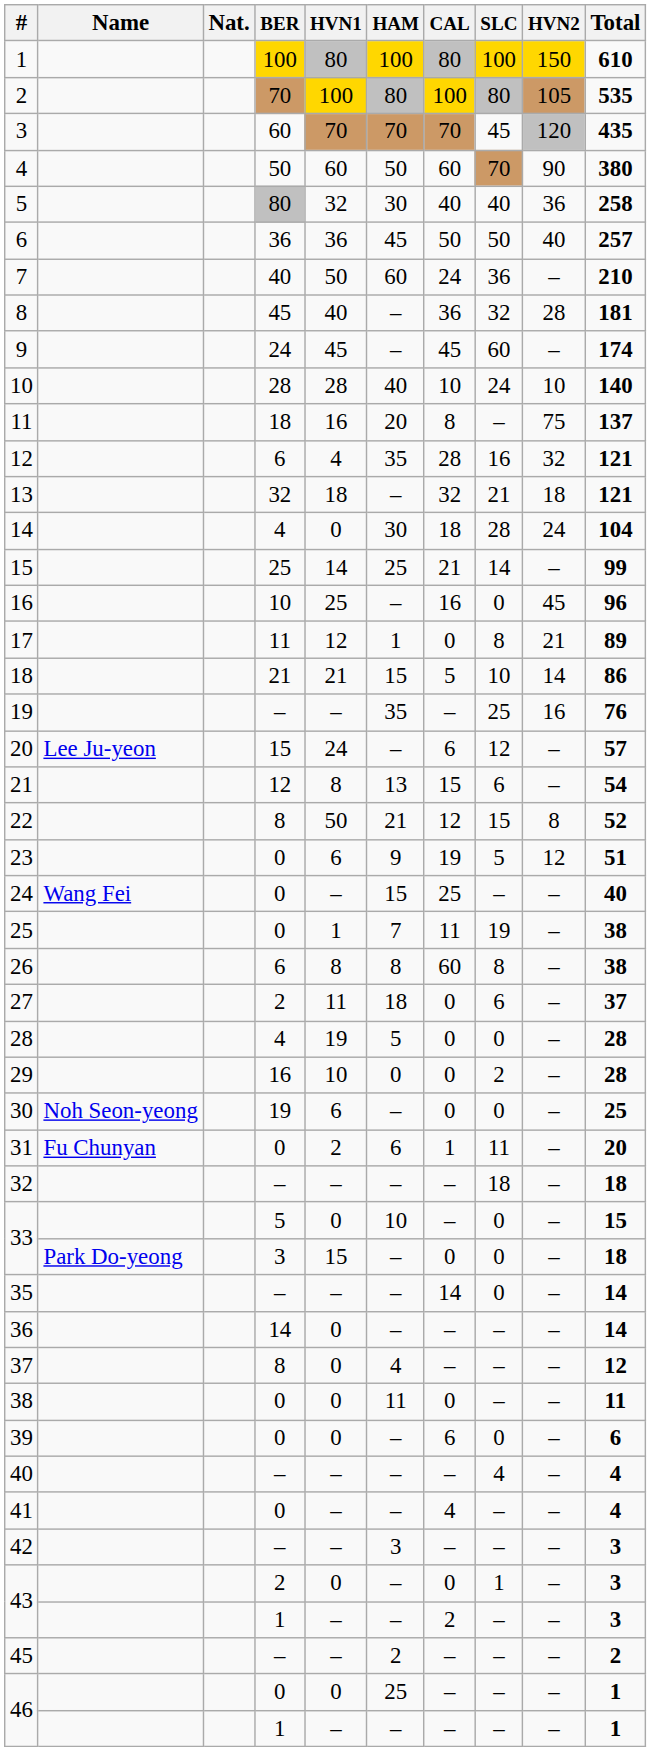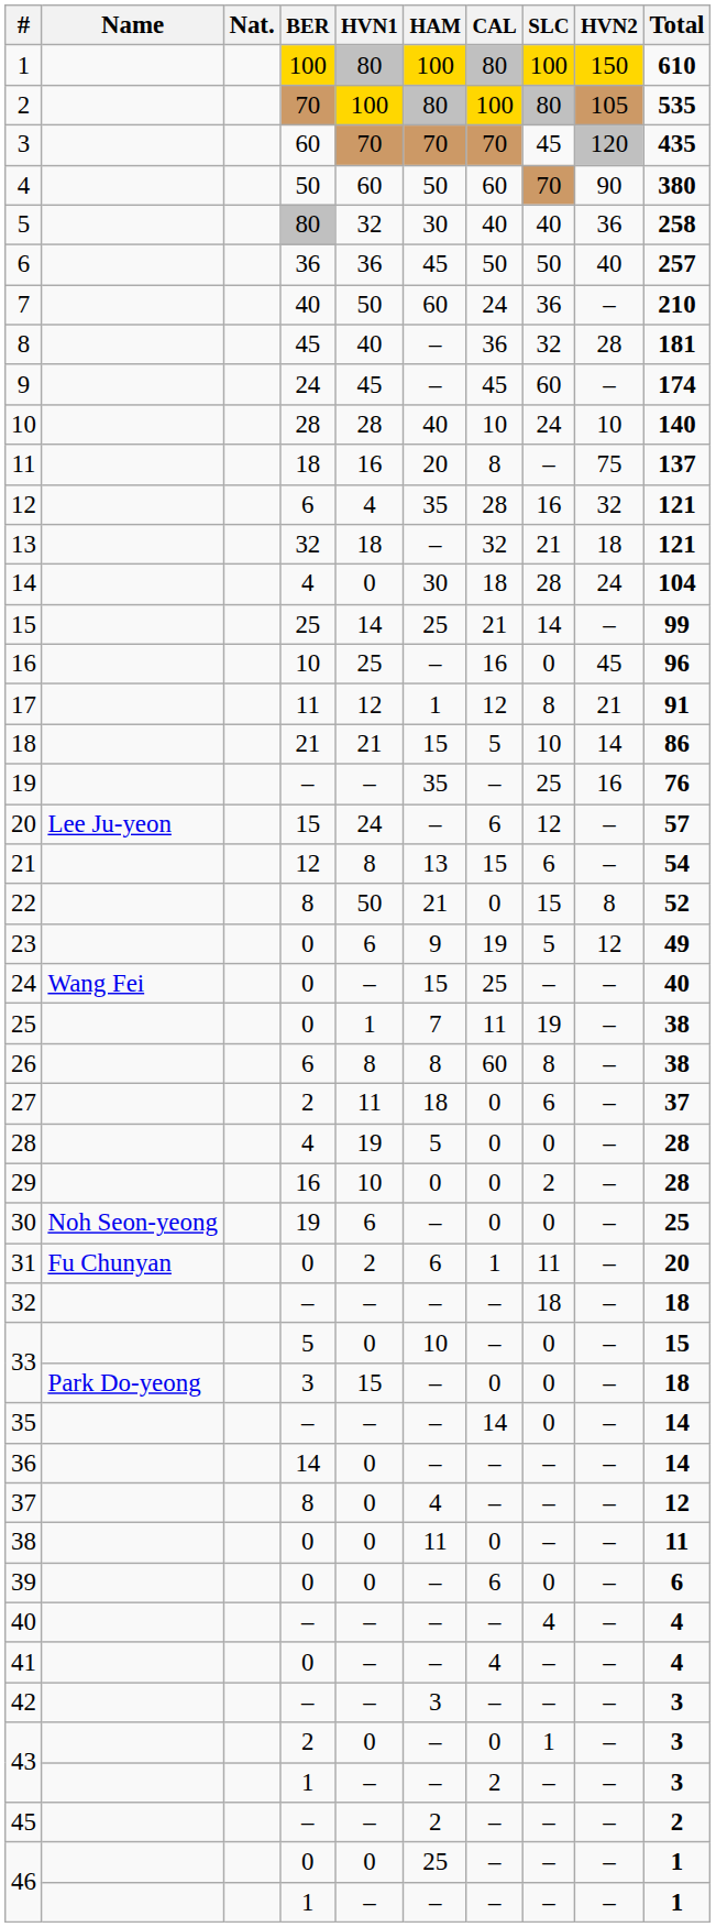17 | CAL: 0 -> 12
17 | Total: 89 -> 91
22 | CAL: 12 -> 0
23 | Total: 51 -> 49
